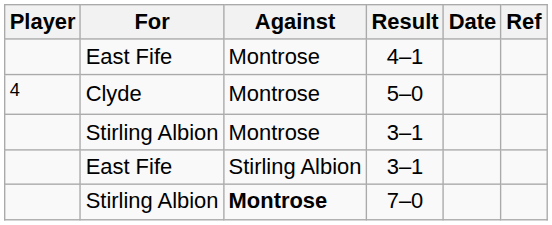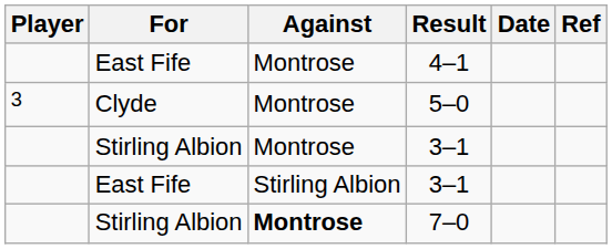5–0 | Player: 4 -> 3
